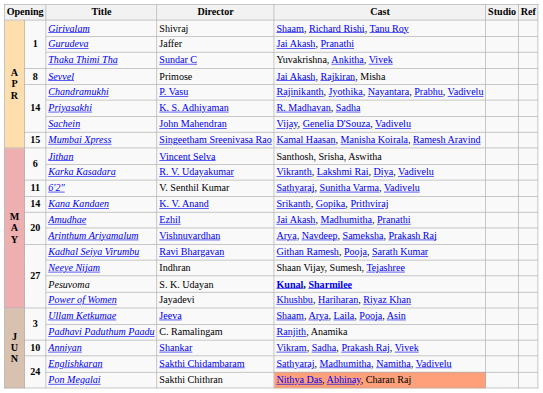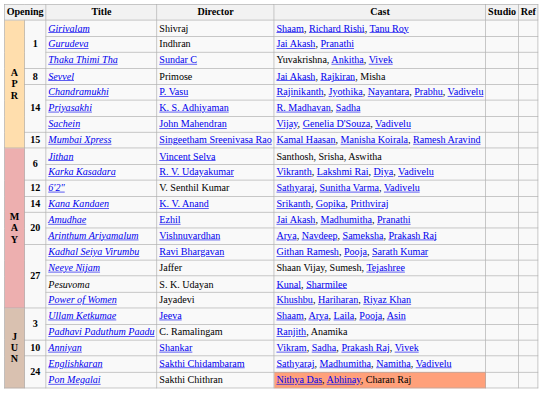Gurudeva | Director: Jaffer -> Indhran
6'2" | column 2: 11 -> 12
Neeye Nijam | Director: Indhran -> Jaffer
Pesuvoma | Cast: bold -> normal
